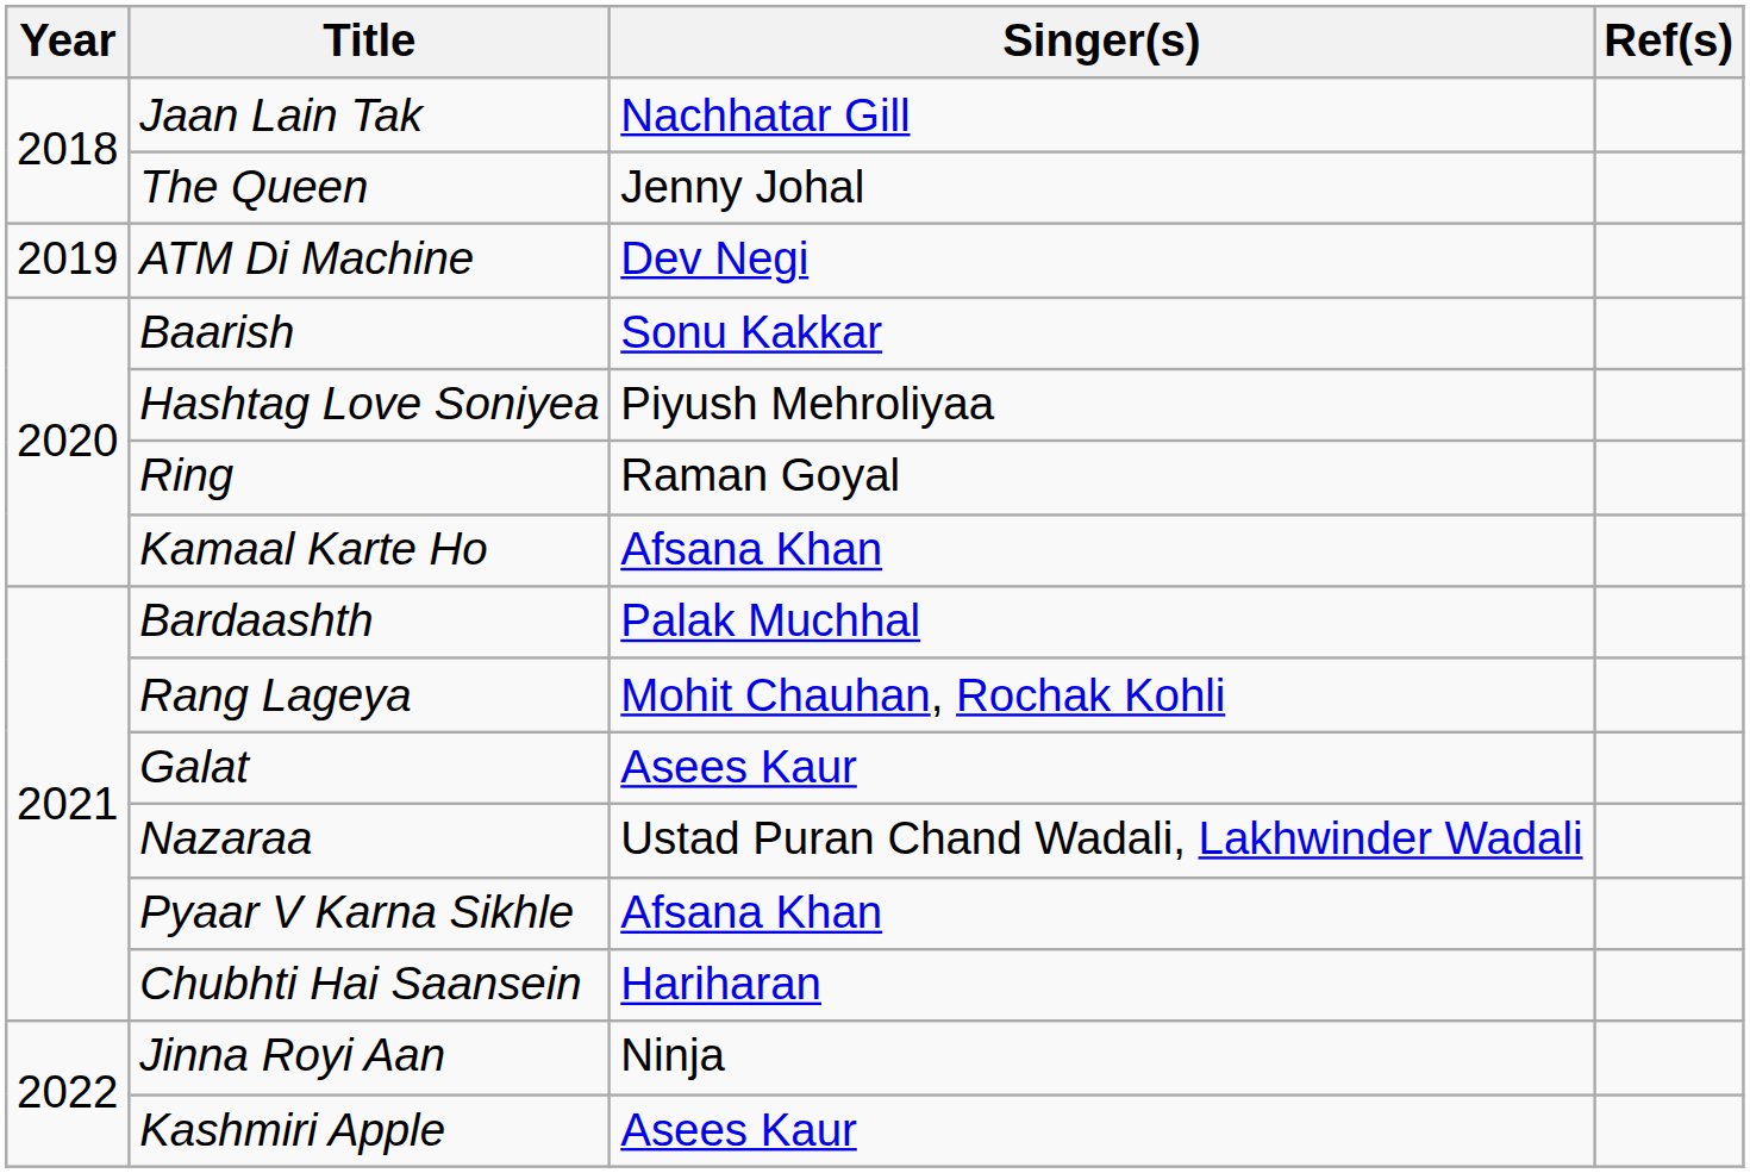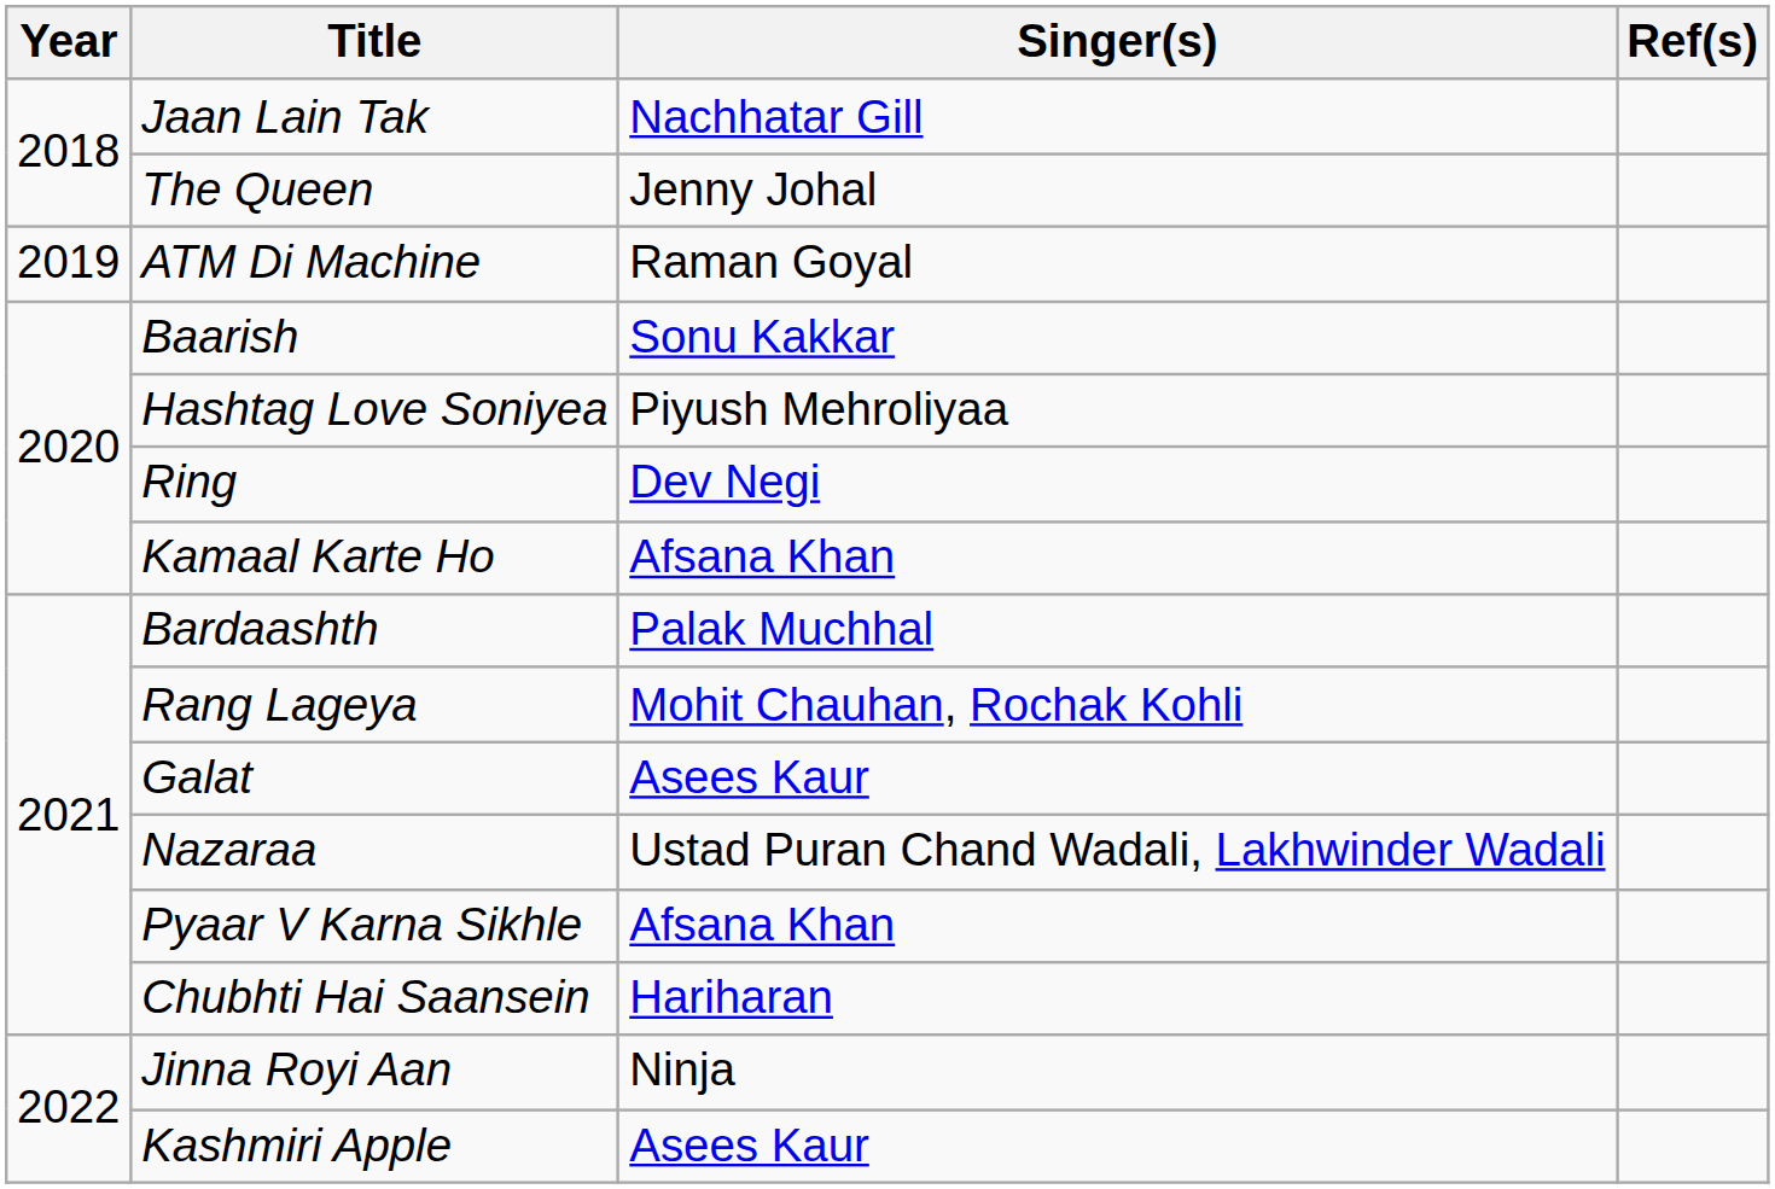ATM Di Machine | Singer(s): Dev Negi -> Raman Goyal
Ring | Singer(s): Raman Goyal -> Dev Negi
